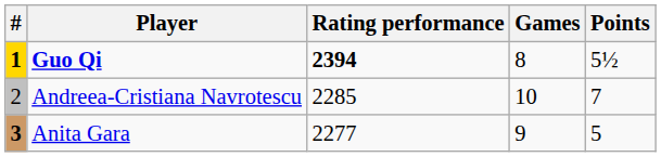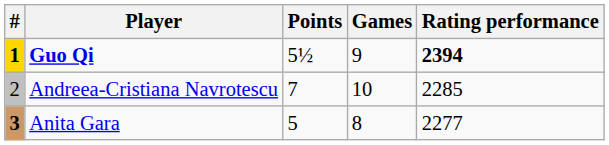columns swapped: Points <-> Rating performance
Guo Qi | Games: 8 -> 9
Anita Gara | Games: 9 -> 8
